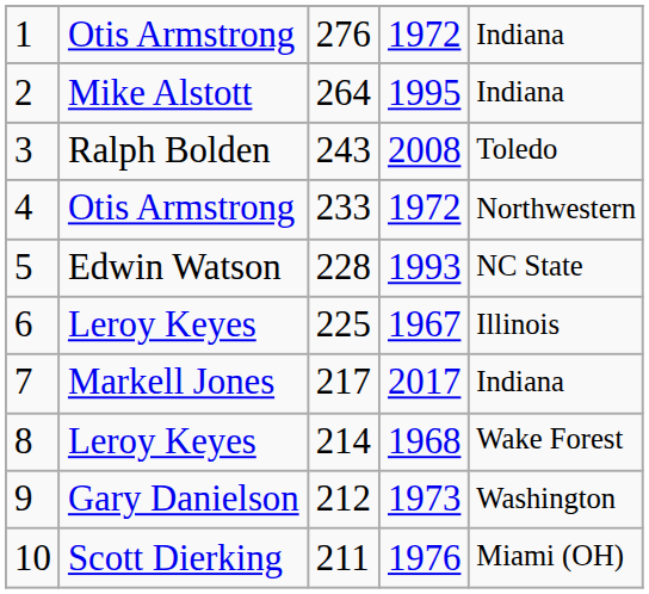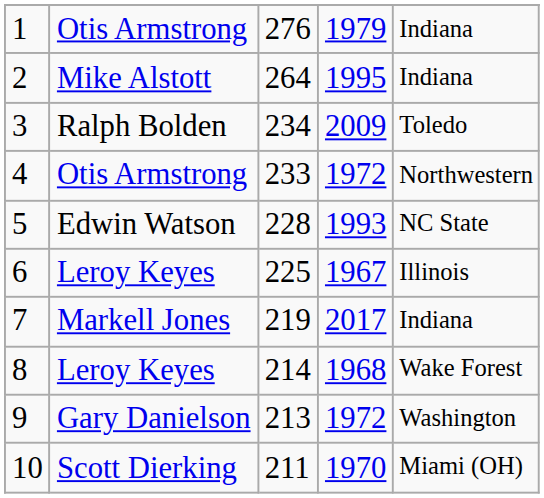1 | column 4: 1972 -> 1979
3 | column 3: 243 -> 234
3 | column 4: 2008 -> 2009
7 | column 3: 217 -> 219
9 | column 3: 212 -> 213
9 | column 4: 1973 -> 1972
10 | column 4: 1976 -> 1970
